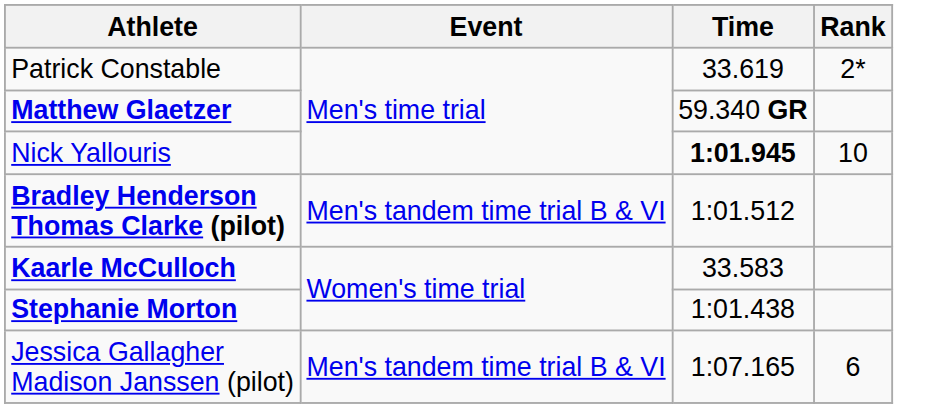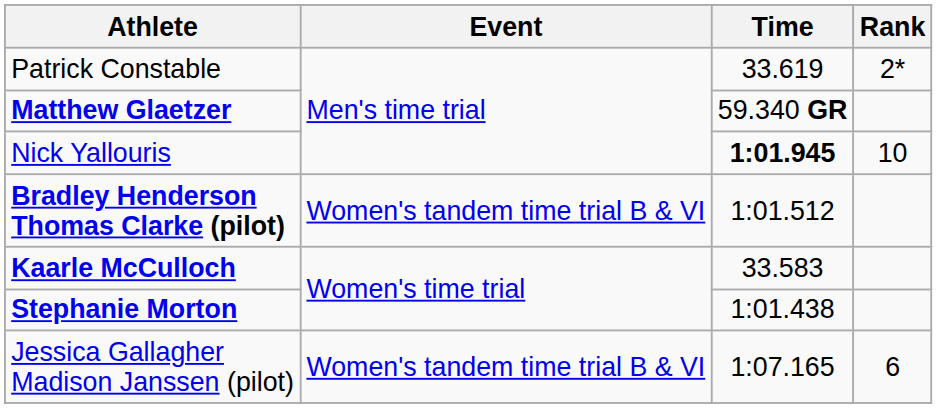Bradley Henderson Thomas Clarke (pilot) | Event: Men's tandem time trial B & VI -> Women's tandem time trial B & VI
Jessica Gallagher Madison Janssen (pilot) | Event: Men's tandem time trial B & VI -> Women's tandem time trial B & VI
